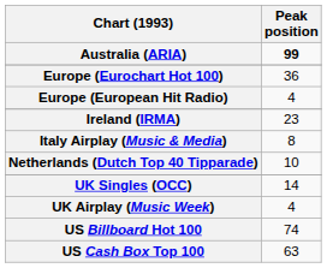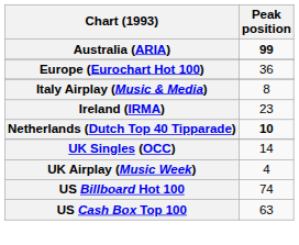- row: Europe (European Hit Radio) | 4
rows swapped: Ireland (IRMA) <-> Italy Airplay (Music & Media)
Netherlands (Dutch Top 40 Tipparade) | Peak position: normal -> bold
